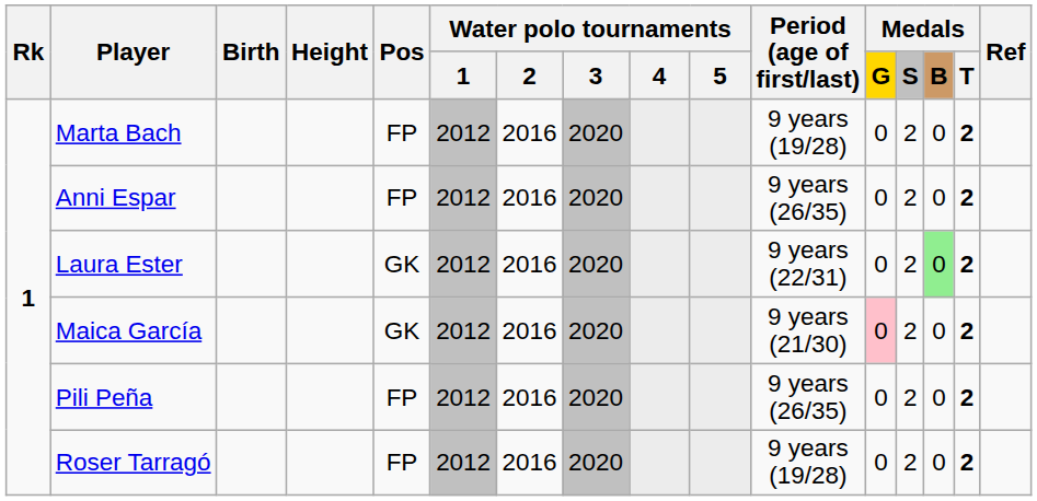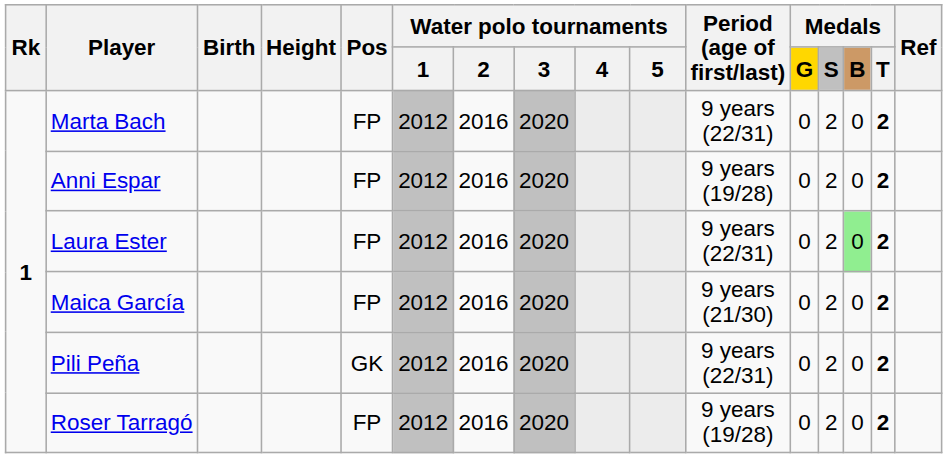Marta Bach | Period (age of first/last): 9 years (19/28) -> 9 years (22/31)
Anni Espar | Period (age of first/last): 9 years (26/35) -> 9 years (19/28)
Laura Ester | Pos: GK -> FP
Maica García | Pos: GK -> FP
Maica García | Medals / G: pink background -> no background
Pili Peña | Pos: FP -> GK
Pili Peña | Period (age of first/last): 9 years (26/35) -> 9 years (22/31)
